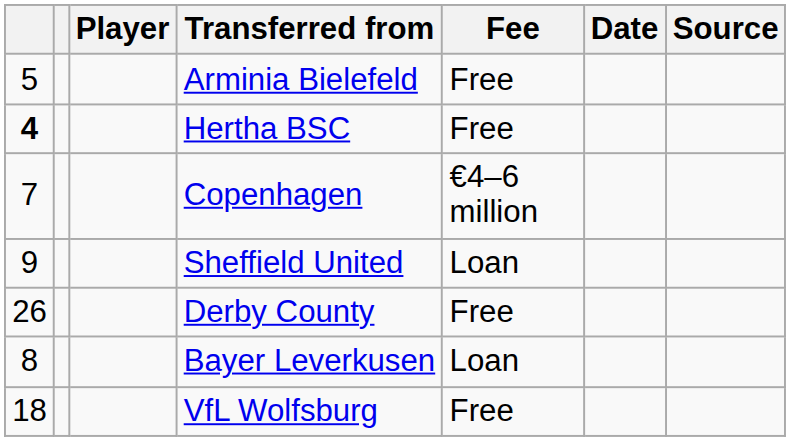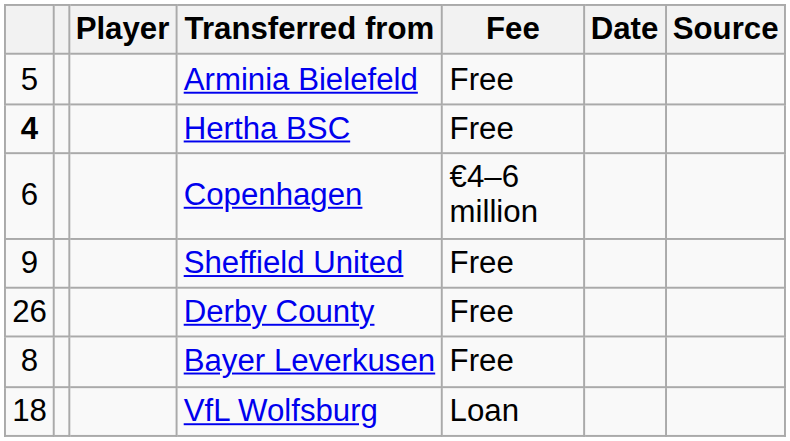Copenhagen | column 1: 7 -> 6
Sheffield United | Fee: Loan -> Free
Bayer Leverkusen | Fee: Loan -> Free
VfL Wolfsburg | Fee: Free -> Loan
